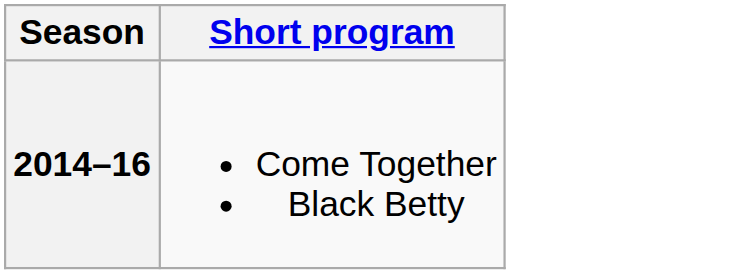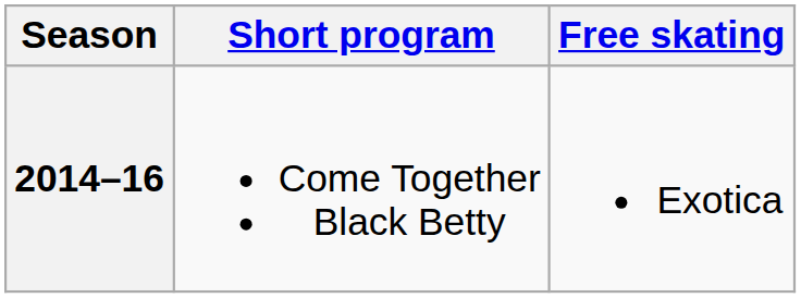+ column: Free skating | Exotica
